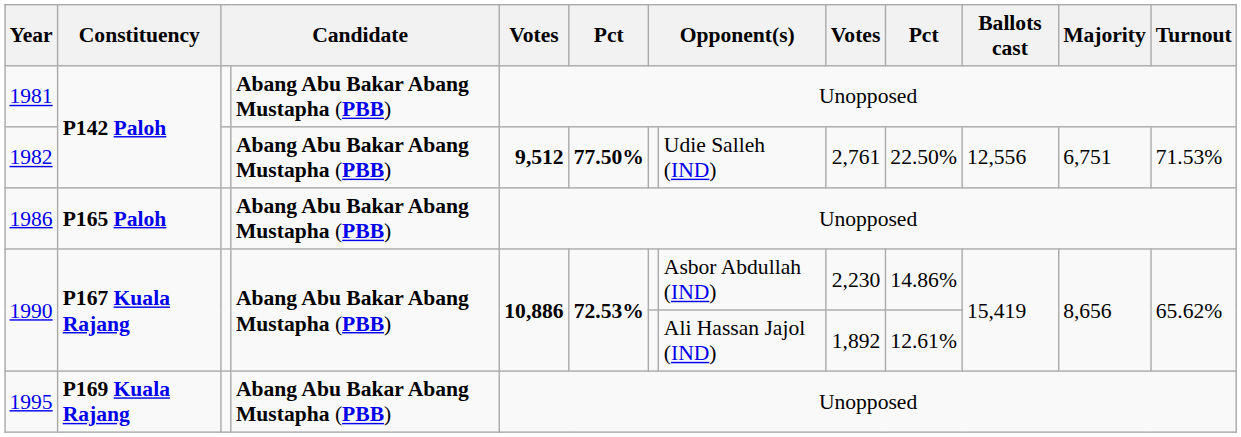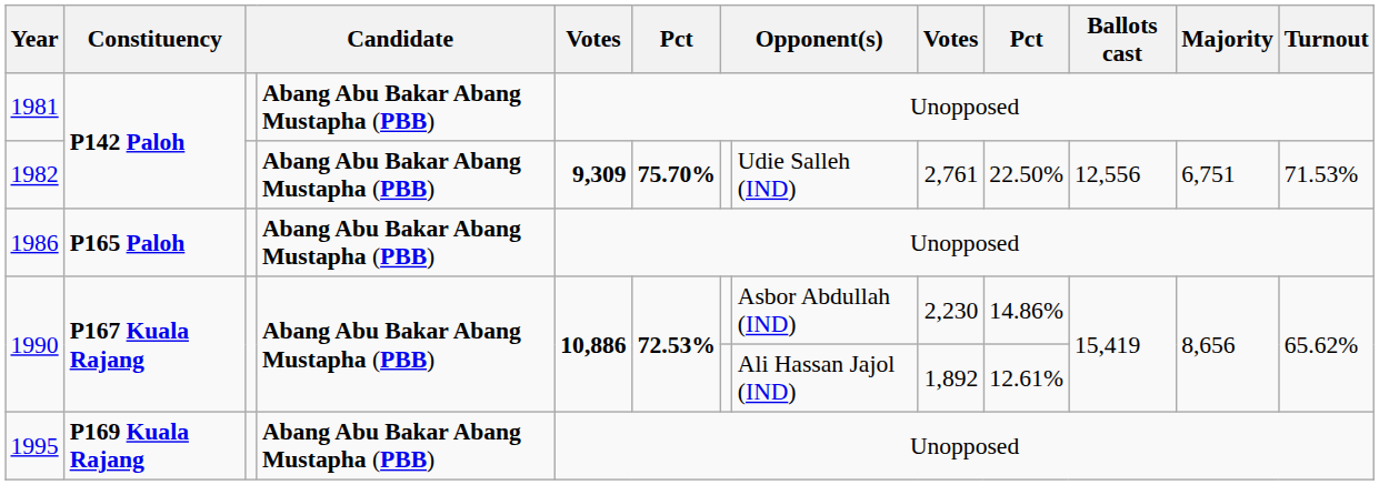1982 | column 5: 9,512 -> 9,309
1982 | column 6: 77.50% -> 75.70%
